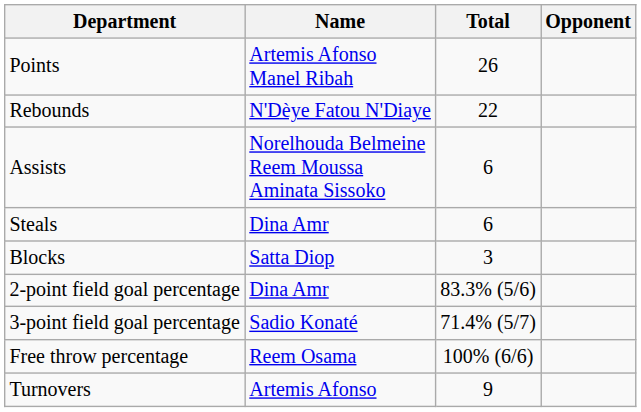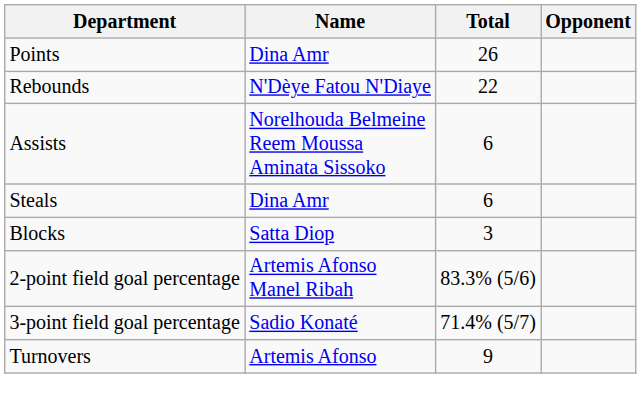Points | Name: Artemis Afonso Manel Ribah -> Dina Amr
2-point field goal percentage | Name: Dina Amr -> Artemis Afonso Manel Ribah
- row: Free throw percentage | Reem Osama | 100% (6/6)
